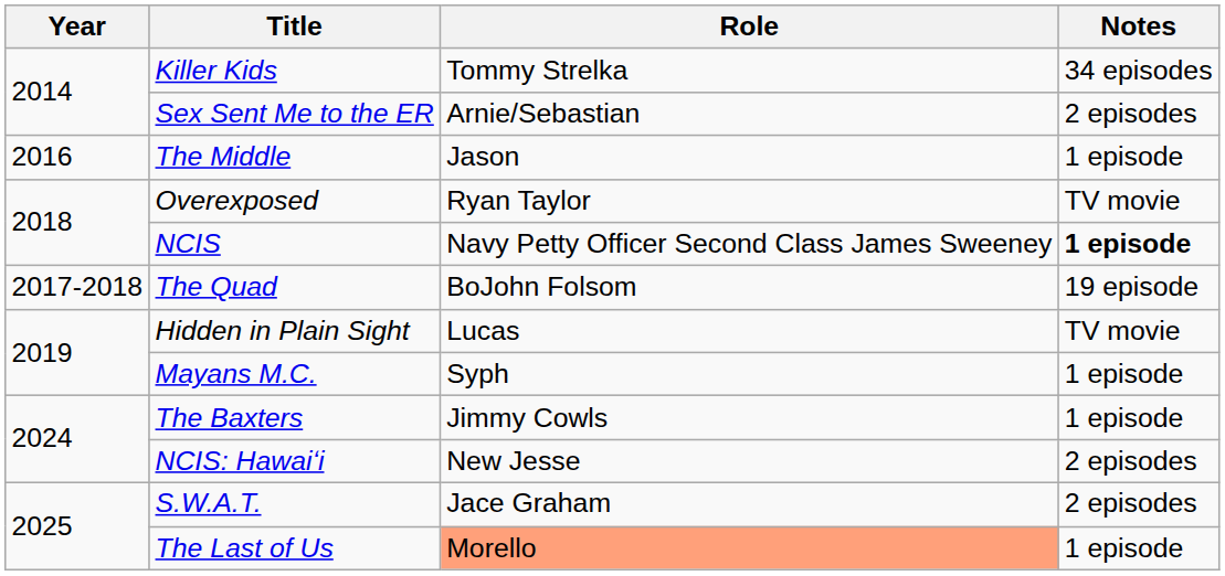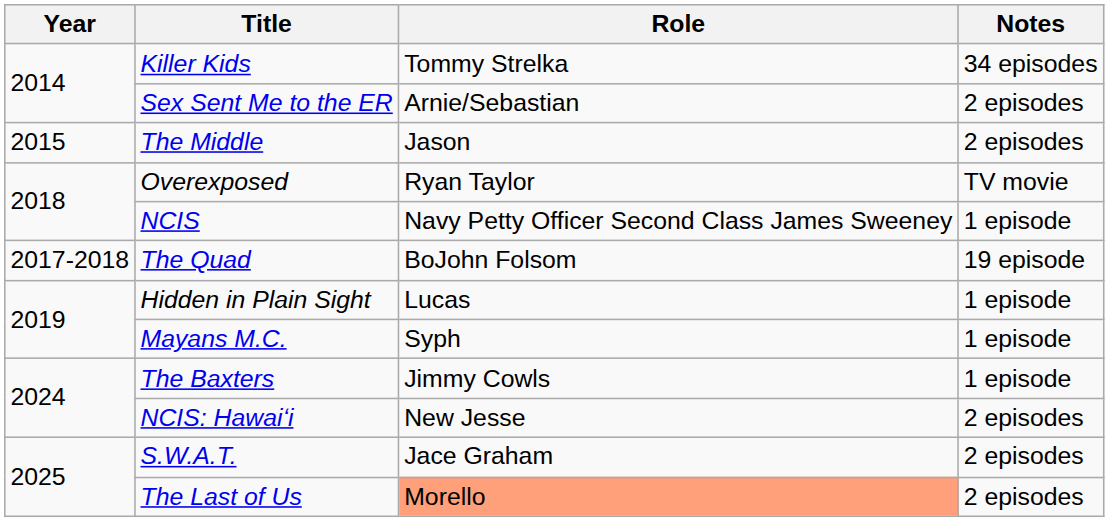The Middle | Year: 2016 -> 2015
The Middle | Notes: 1 episode -> 2 episodes
NCIS | Notes: bold -> normal
Hidden in Plain Sight | Notes: TV movie -> 1 episode
The Last of Us | Notes: 1 episode -> 2 episodes
